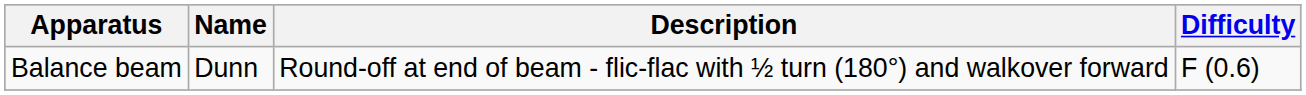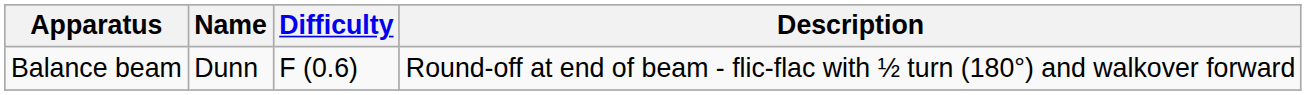columns swapped: Description <-> Difficulty
